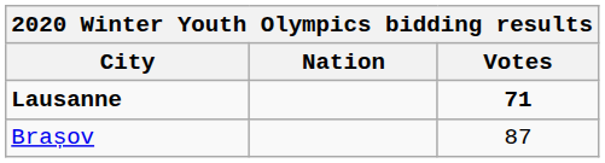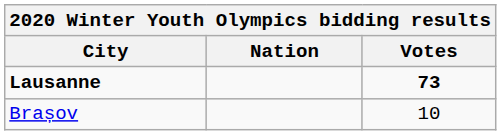Lausanne | Votes: 71 -> 73
Brașov | Votes: 87 -> 10
